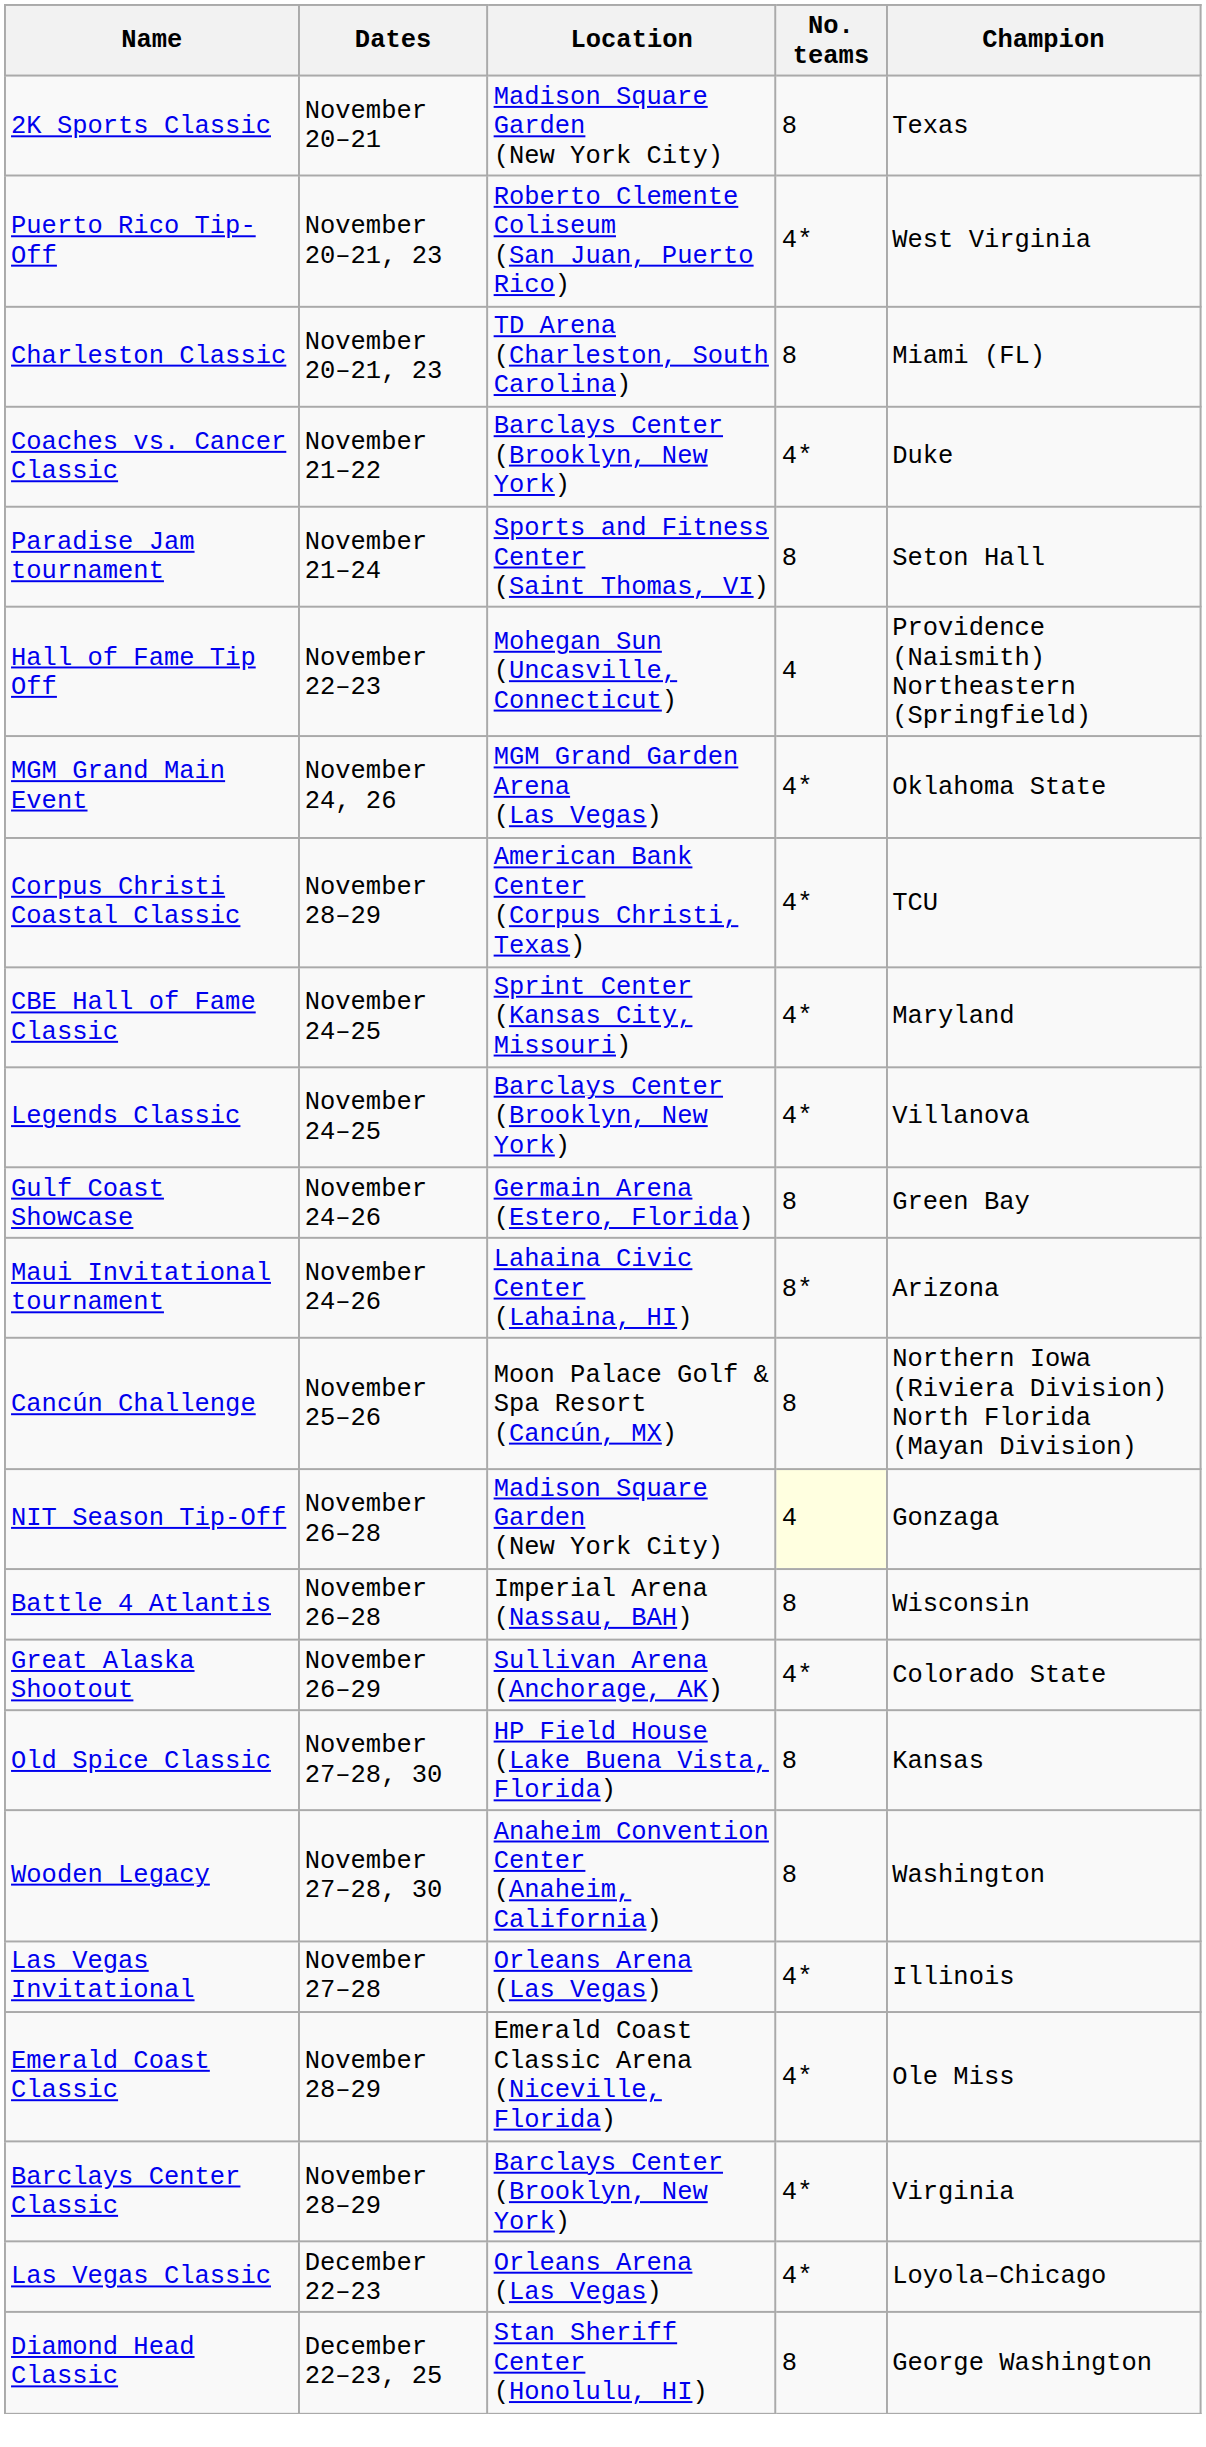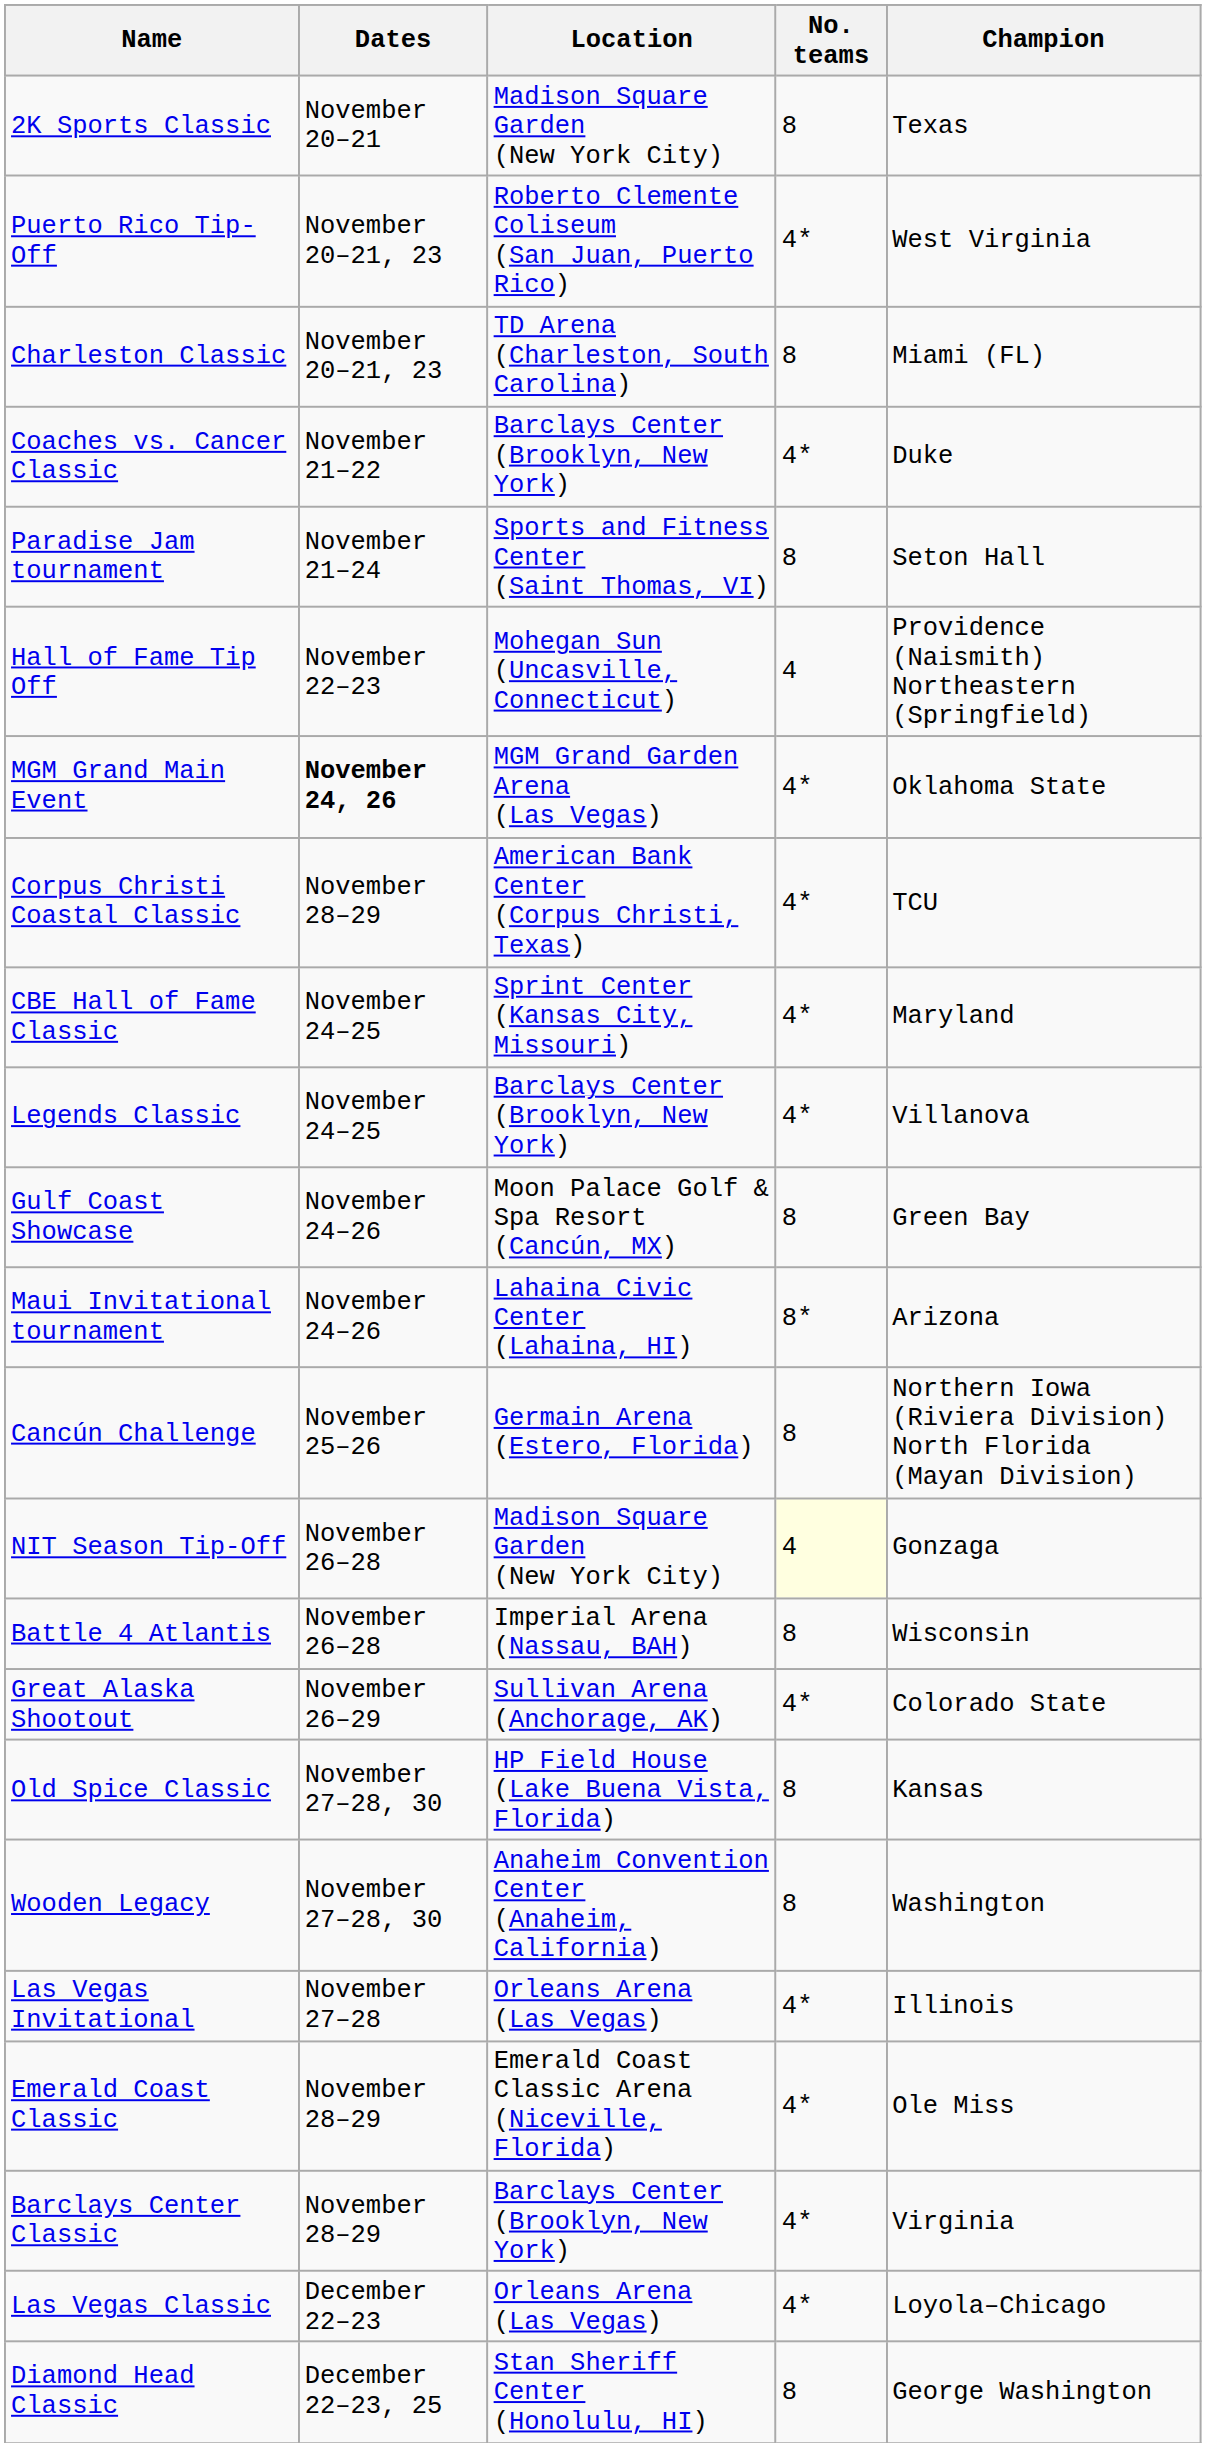MGM Grand Main Event | Dates: normal -> bold
Gulf Coast Showcase | Location: Germain Arena (Estero, Florida) -> Moon Palace Golf & Spa Resort (Cancún, MX)
Cancún Challenge | Location: Moon Palace Golf & Spa Resort (Cancún, MX) -> Germain Arena (Estero, Florida)
